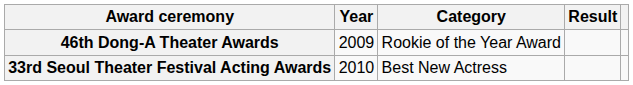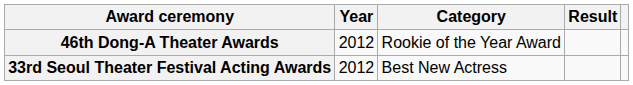46th Dong-A Theater Awards | Year: 2009 -> 2012
33rd Seoul Theater Festival Acting Awards | Year: 2010 -> 2012
